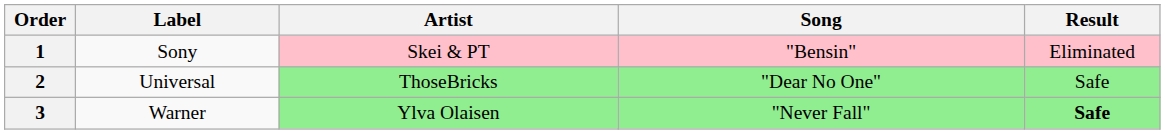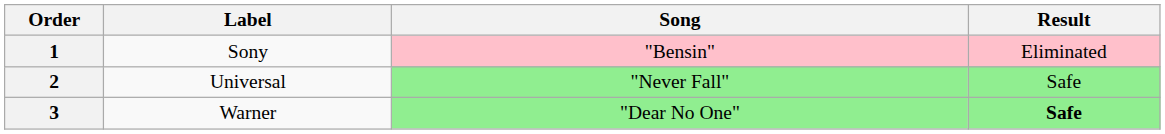- column: Artist | Skei & PT | ThoseBricks | Ylva Olaisen
2 | Song: "Dear No One" -> "Never Fall"
3 | Song: "Never Fall" -> "Dear No One"
